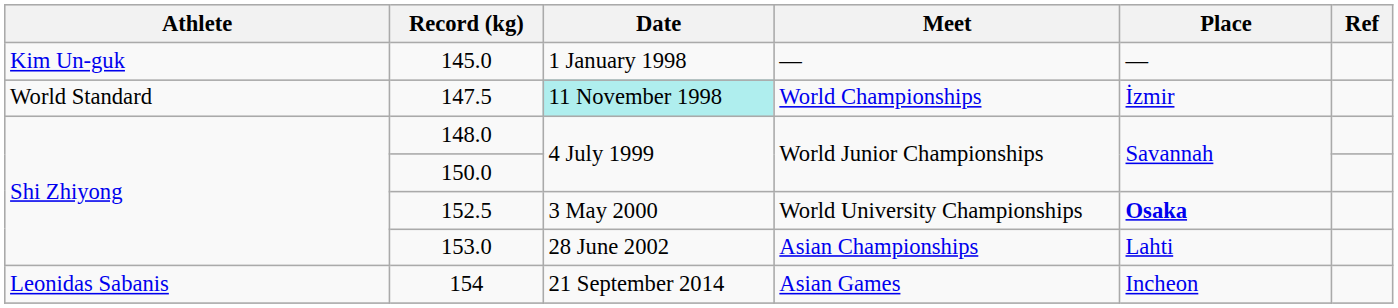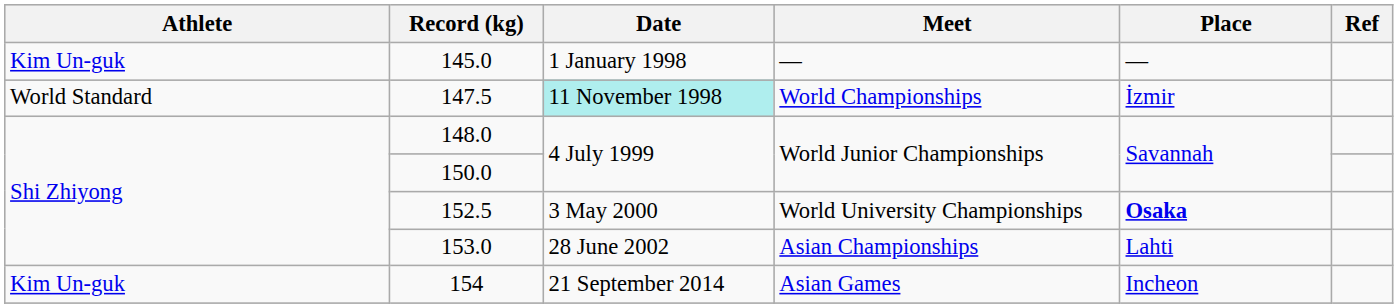154 | Athlete: Leonidas Sabanis -> Kim Un-guk
